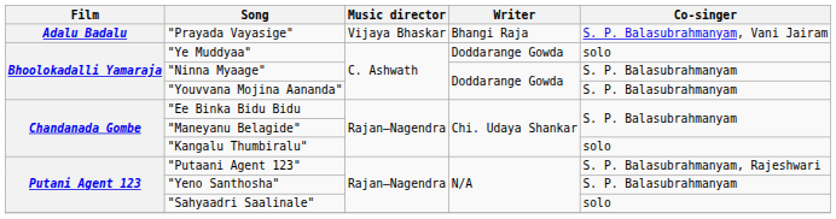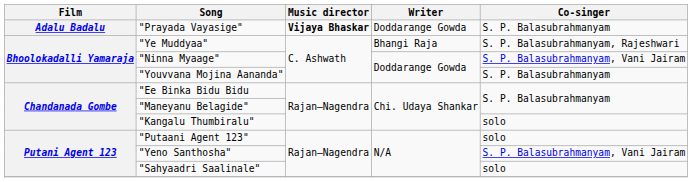"Prayada Vayasige" | Music director: normal -> bold
"Prayada Vayasige" | Writer: Bhangi Raja -> Doddarange Gowda
"Prayada Vayasige" | Co-singer: S. P. Balasubrahmanyam, Vani Jairam -> S. P. Balasubrahmanyam
"Ye Muddyaa" | Writer: Doddarange Gowda -> Bhangi Raja
"Ye Muddyaa" | Co-singer: solo -> S. P. Balasubrahmanyam, Rajeshwari
"Ninna Myaage" | Co-singer: S. P. Balasubrahmanyam -> S. P. Balasubrahmanyam, Vani Jairam
"Putaani Agent 123" | Co-singer: S. P. Balasubrahmanyam, Rajeshwari -> solo
"Yeno Santhosha" | Co-singer: S. P. Balasubrahmanyam -> S. P. Balasubrahmanyam, Vani Jairam
